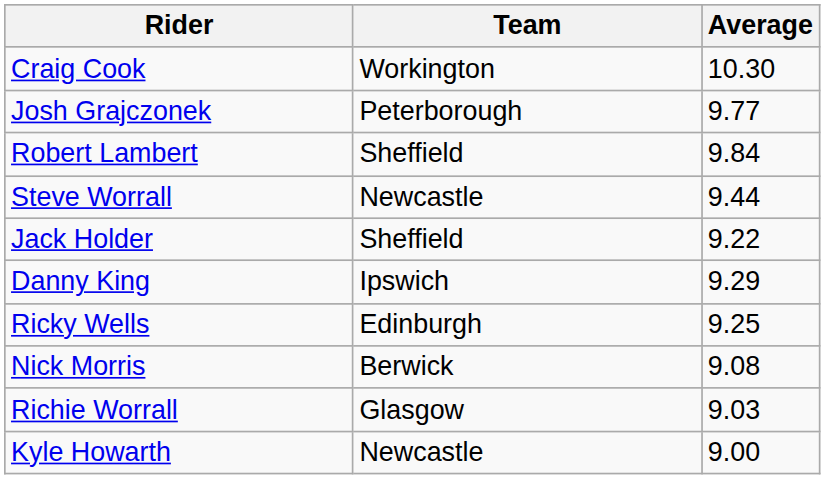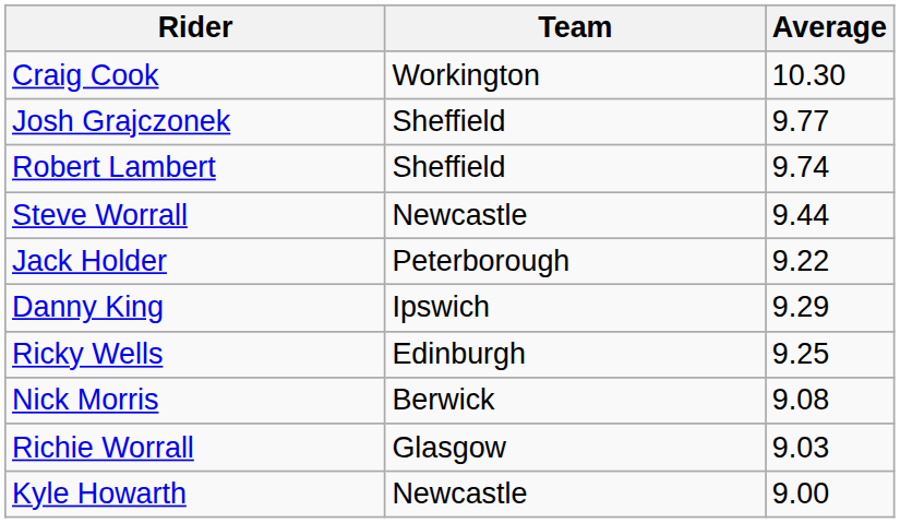Josh Grajczonek | Team: Peterborough -> Sheffield
Robert Lambert | Average: 9.84 -> 9.74
Jack Holder | Team: Sheffield -> Peterborough
